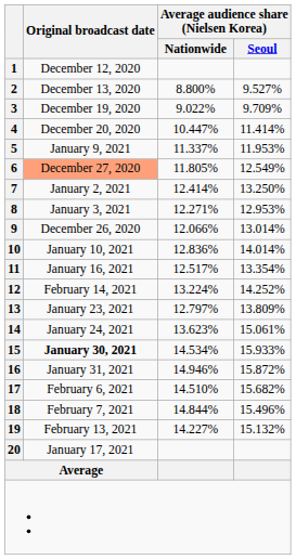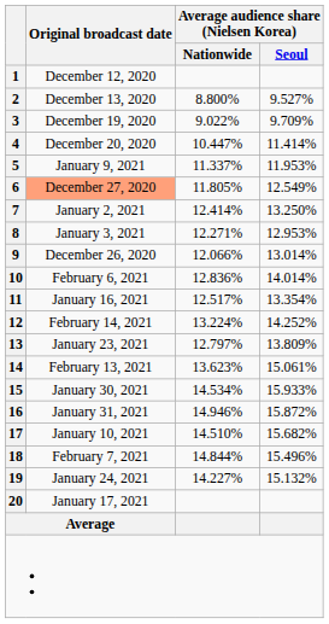10 | Original broadcast date: January 10, 2021 -> February 6, 2021
14 | Original broadcast date: January 24, 2021 -> February 13, 2021
15 | Original broadcast date: bold -> normal
17 | Original broadcast date: February 6, 2021 -> January 10, 2021
19 | Original broadcast date: February 13, 2021 -> January 24, 2021
